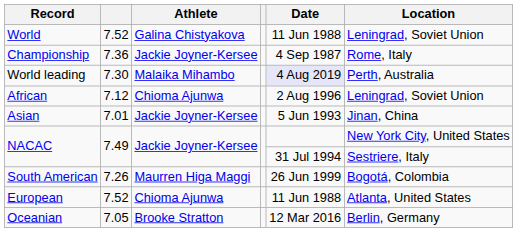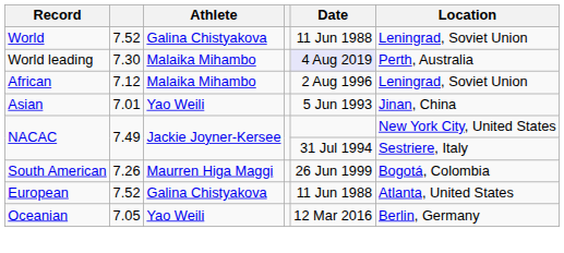- row: Championship | 7.36 | Jackie Joyner-Kersee | 4 Sep 1987 | Rome, Italy
African | Athlete: Chioma Ajunwa -> Malaika Mihambo
Asian | Athlete: Jackie Joyner-Kersee -> Yao Weili
European | Athlete: Chioma Ajunwa -> Galina Chistyakova
Oceanian | Athlete: Brooke Stratton -> Yao Weili
